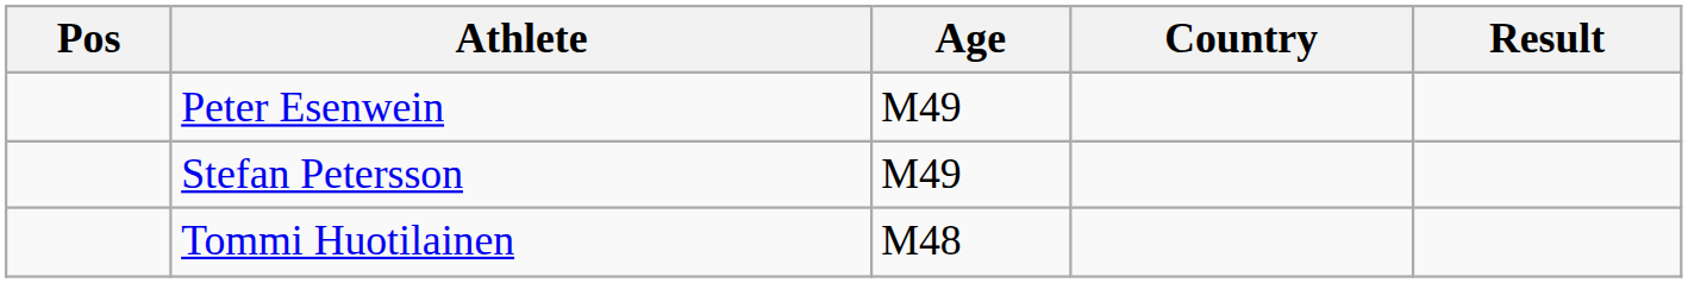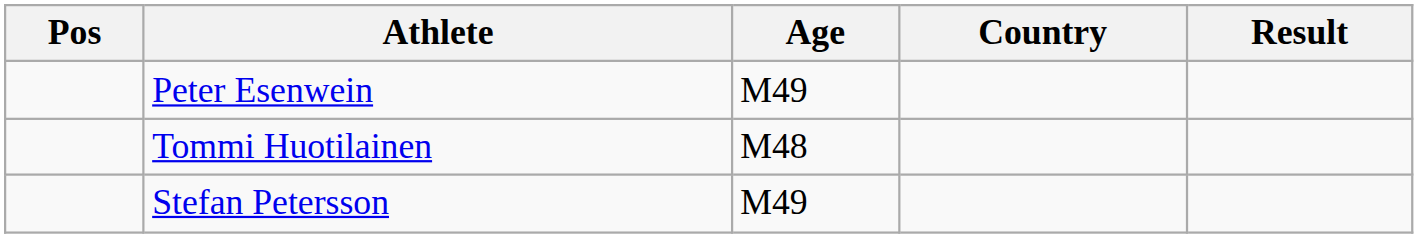rows swapped: Tommi Huotilainen <-> Stefan Petersson
